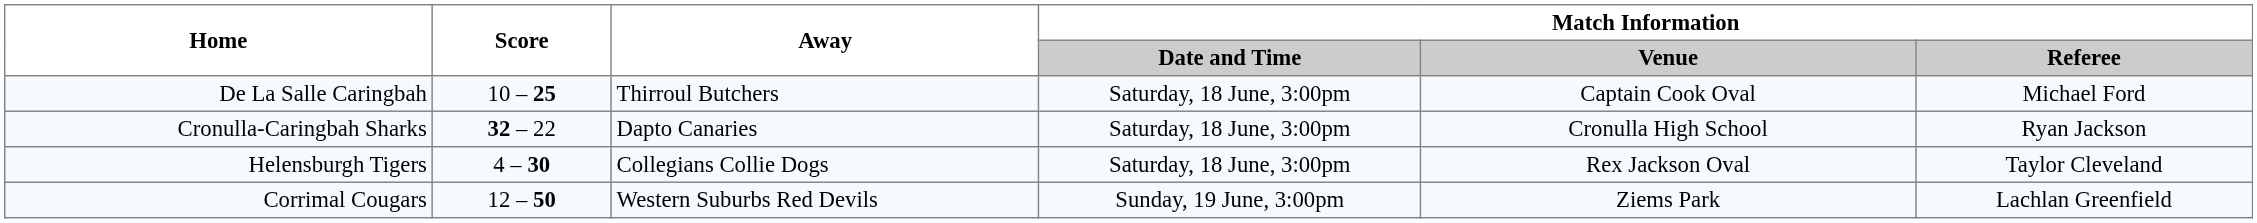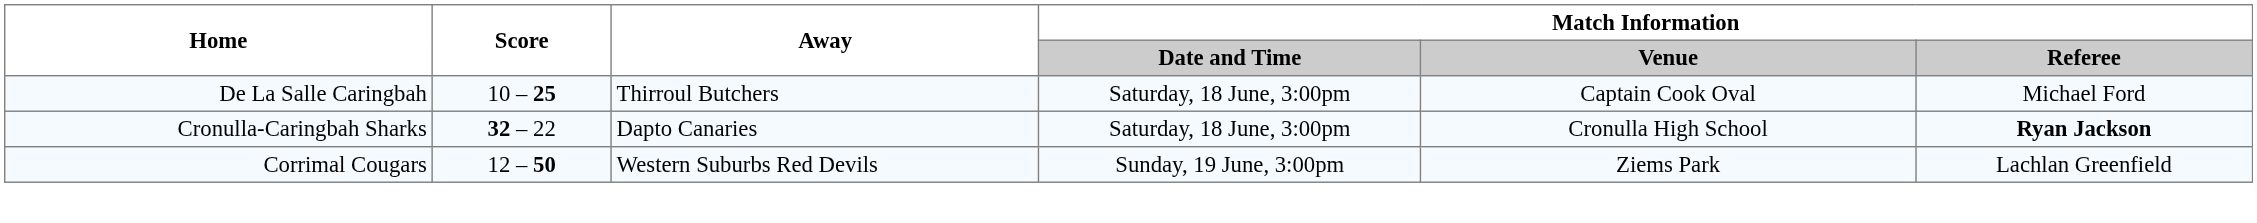Cronulla-Caringbah Sharks | Match Information / Referee: normal -> bold
- row: Helensburgh Tigers | 4 – 30 | Collegians Collie Dogs | Saturday, 18 June, 3:00pm | Rex Jackson Oval | Taylor Cleveland
